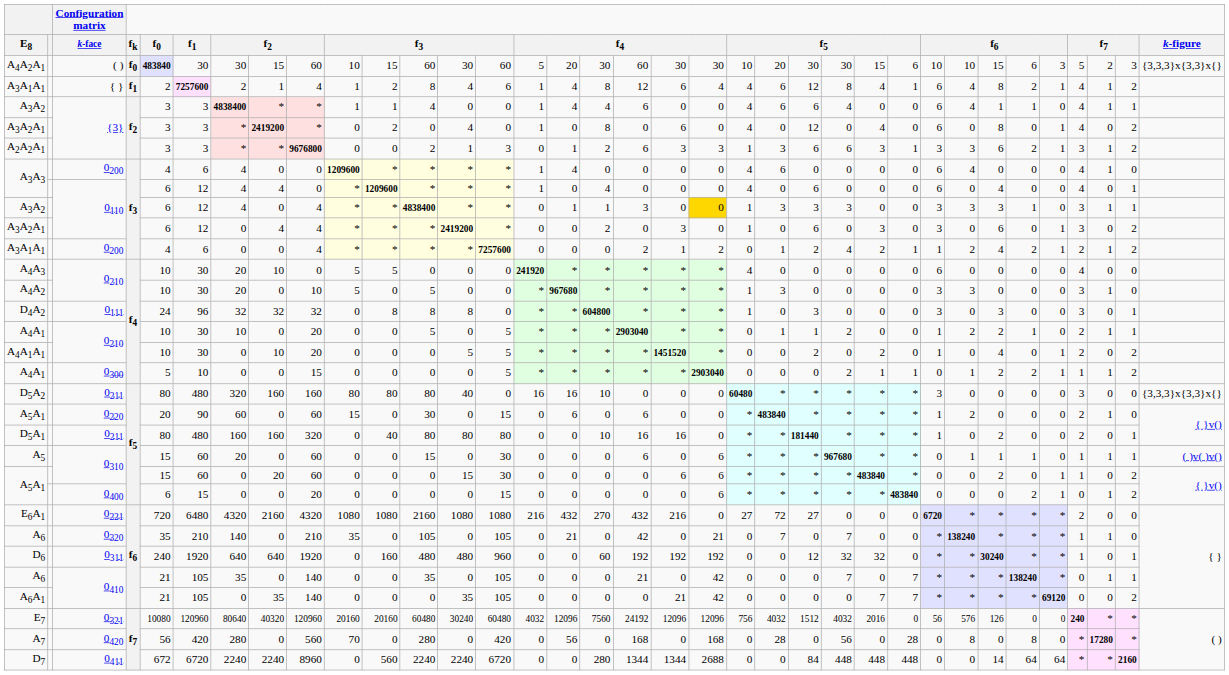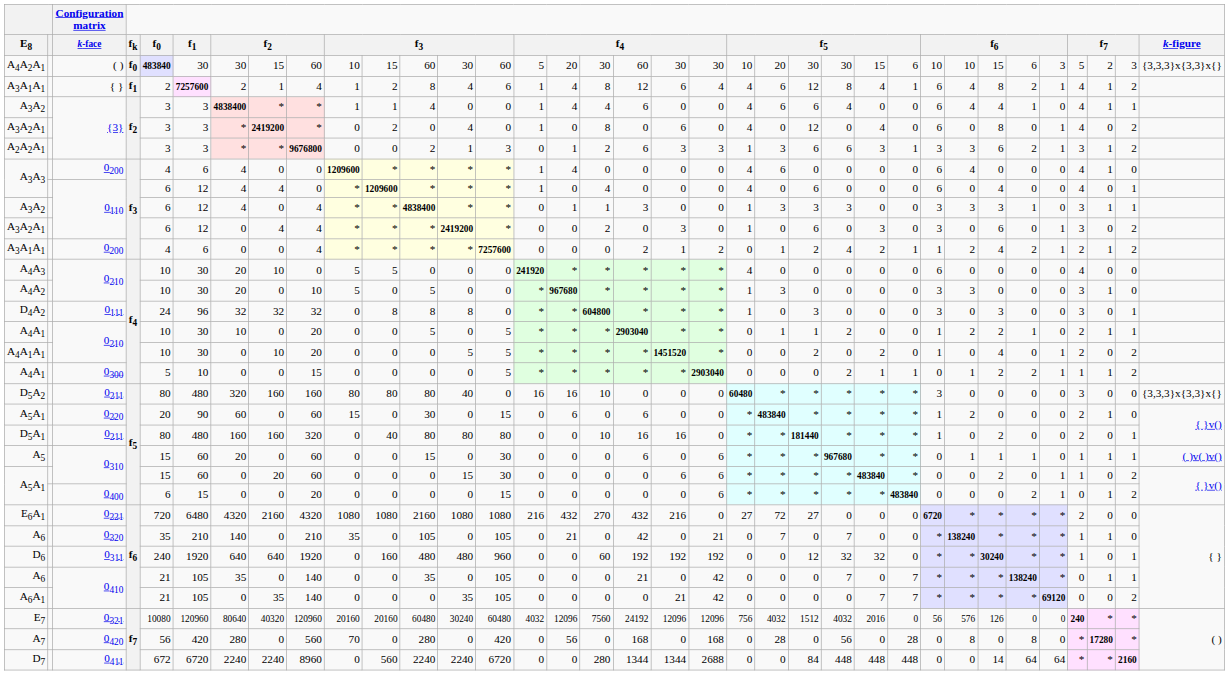A3A2 / {3} | column 29: 1 -> 4
A3A2 / 0110 | column 20: gold background -> no background
